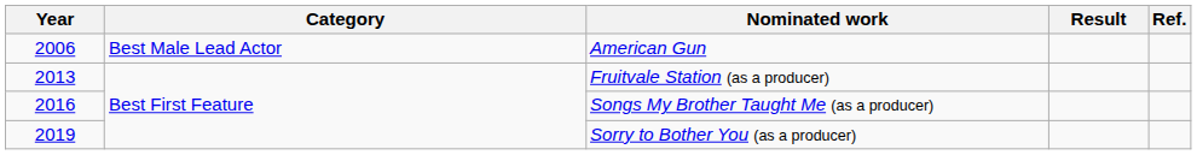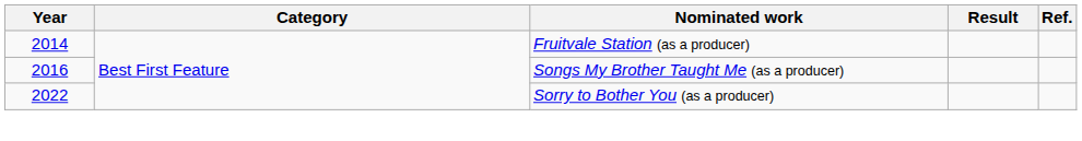- row: 2006 | Best Male Lead Actor | American Gun
Fruitvale Station (as a producer) | Year: 2013 -> 2014
Sorry to Bother You (as a producer) | Year: 2019 -> 2022
